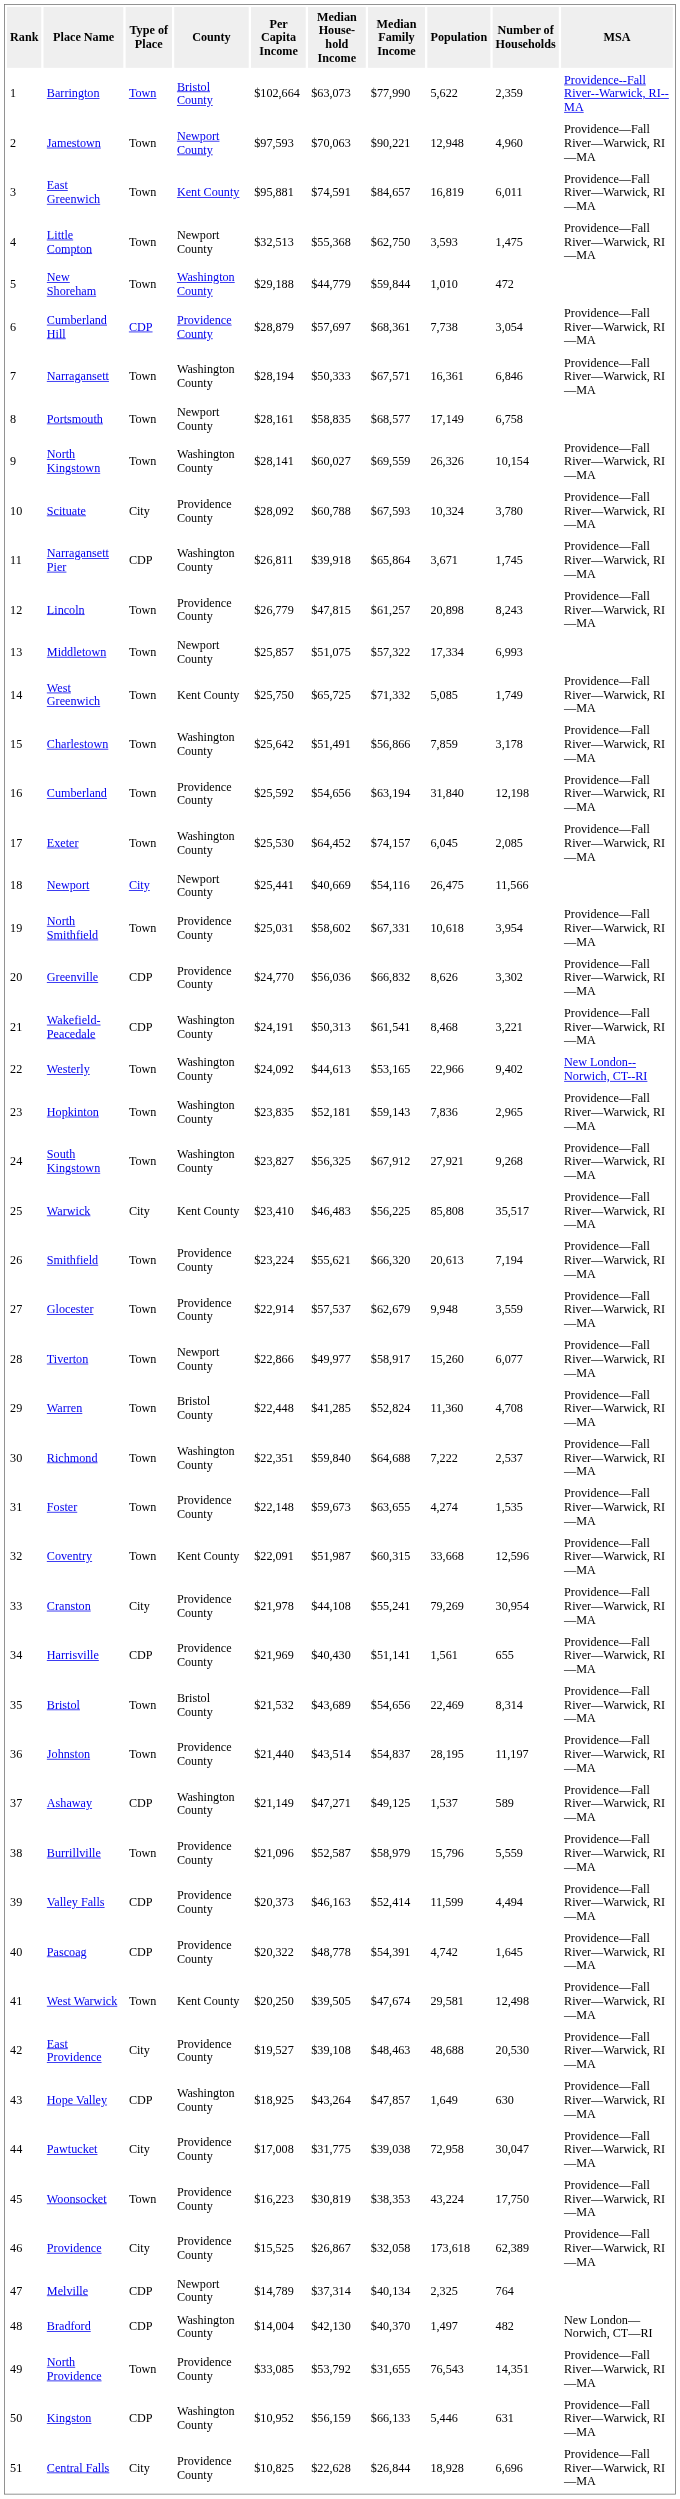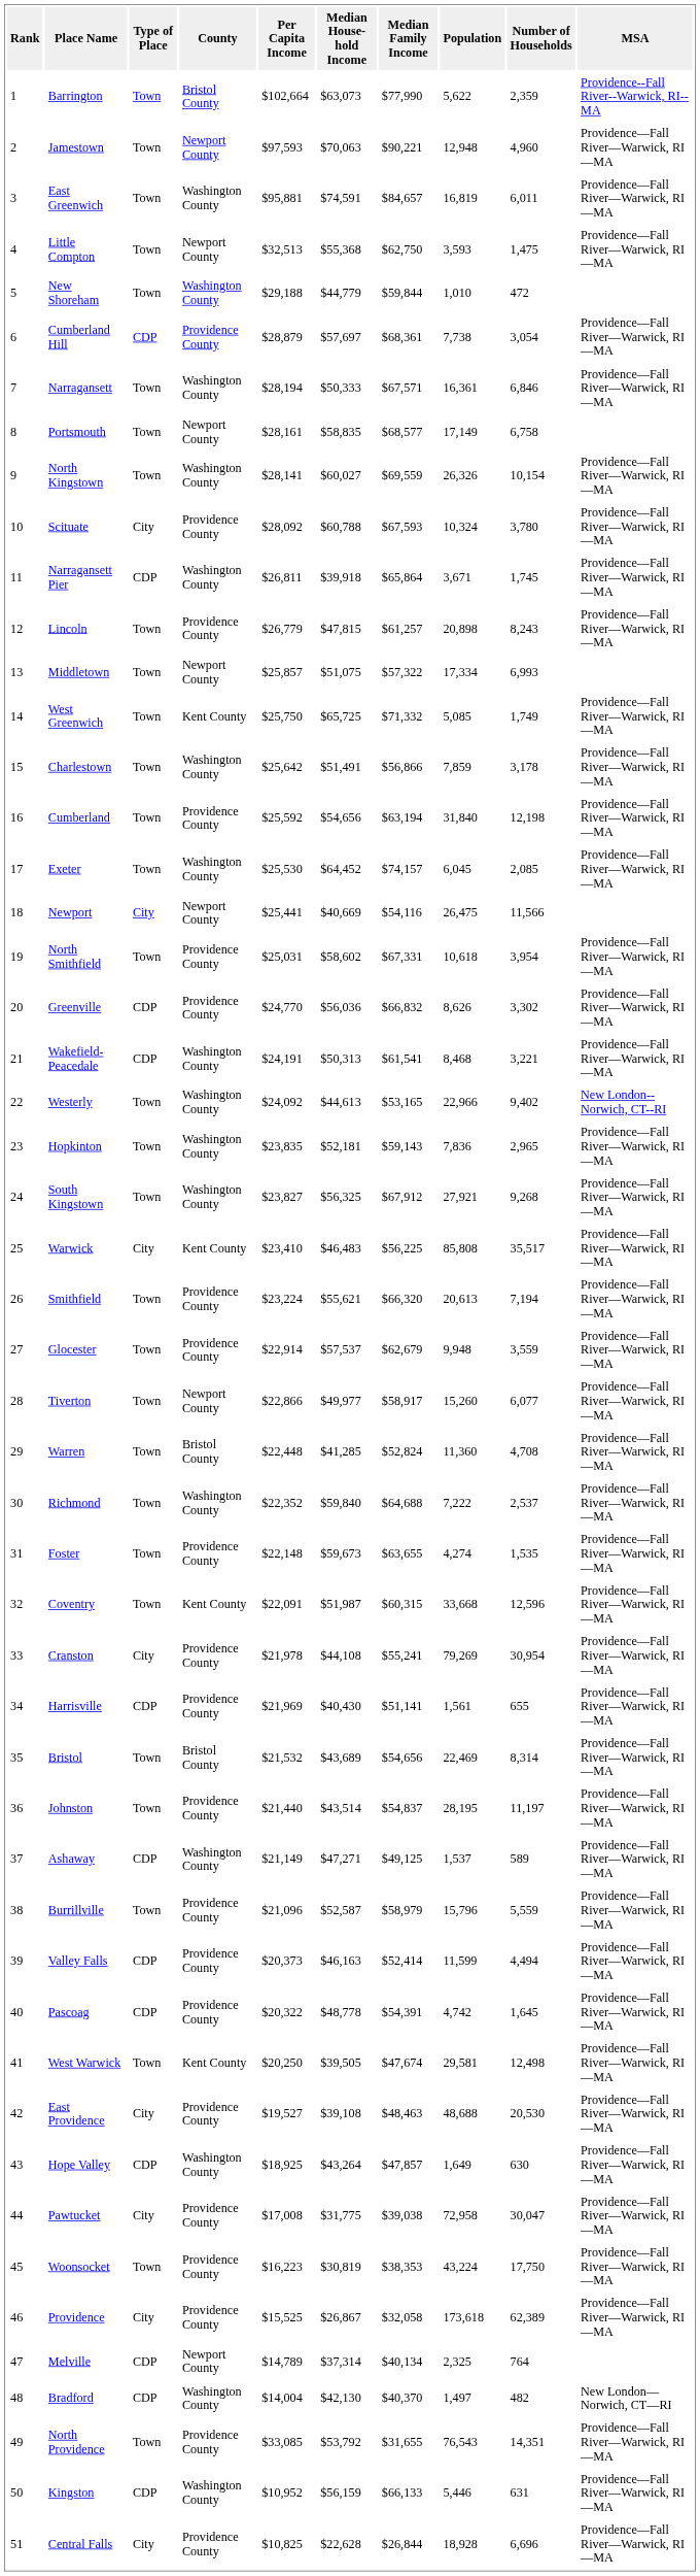East Greenwich | County: Kent County -> Washington County
Richmond | Per Capita Income: $22,351 -> $22,352
